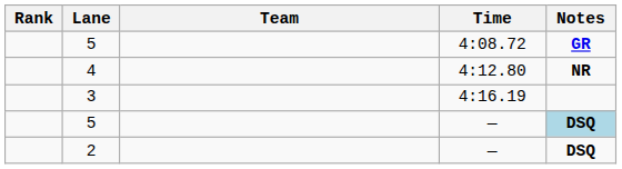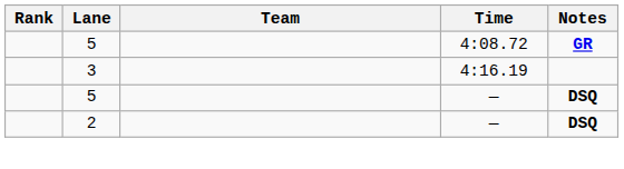- row: 4 | 4:12.80 | NR
5 / — | Notes: lightblue background -> no background
